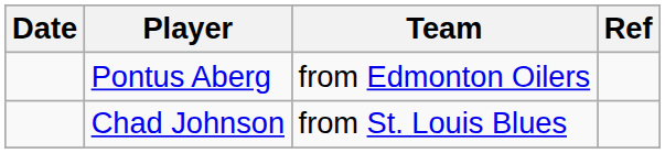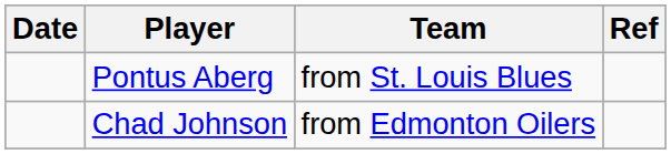Pontus Aberg | Team: from Edmonton Oilers -> from St. Louis Blues
Chad Johnson | Team: from St. Louis Blues -> from Edmonton Oilers
